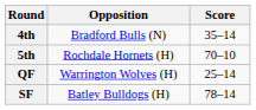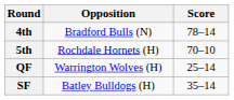4th | Score: 35–14 -> 78–14
SF | Score: 78–14 -> 35–14
